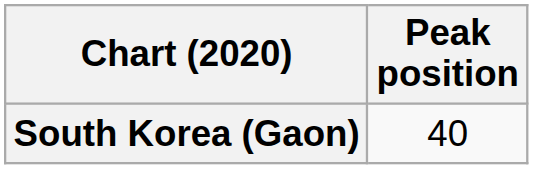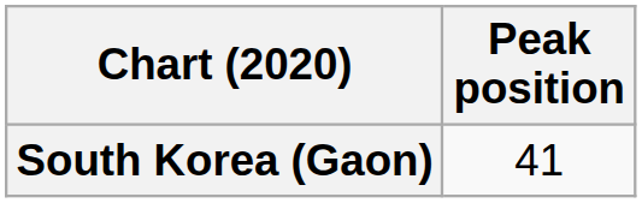South Korea (Gaon) | Peak position: 40 -> 41
